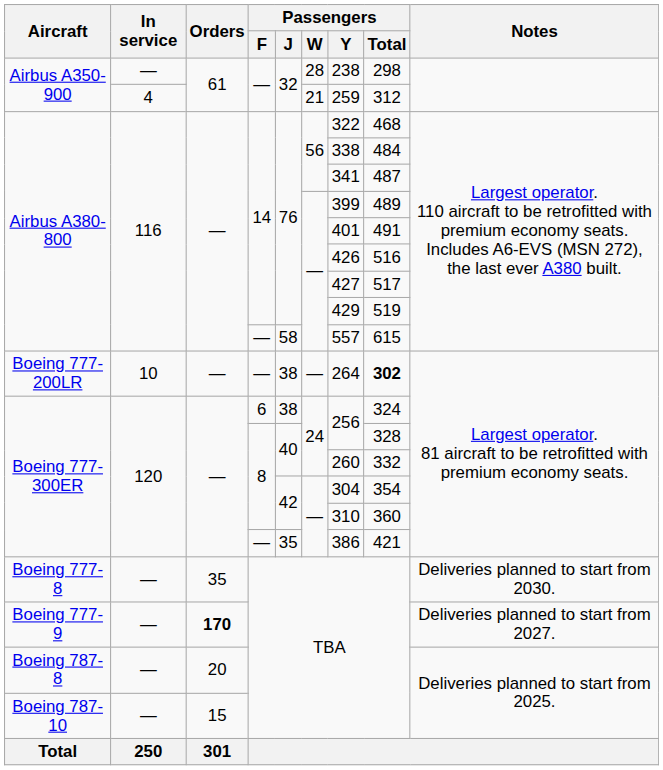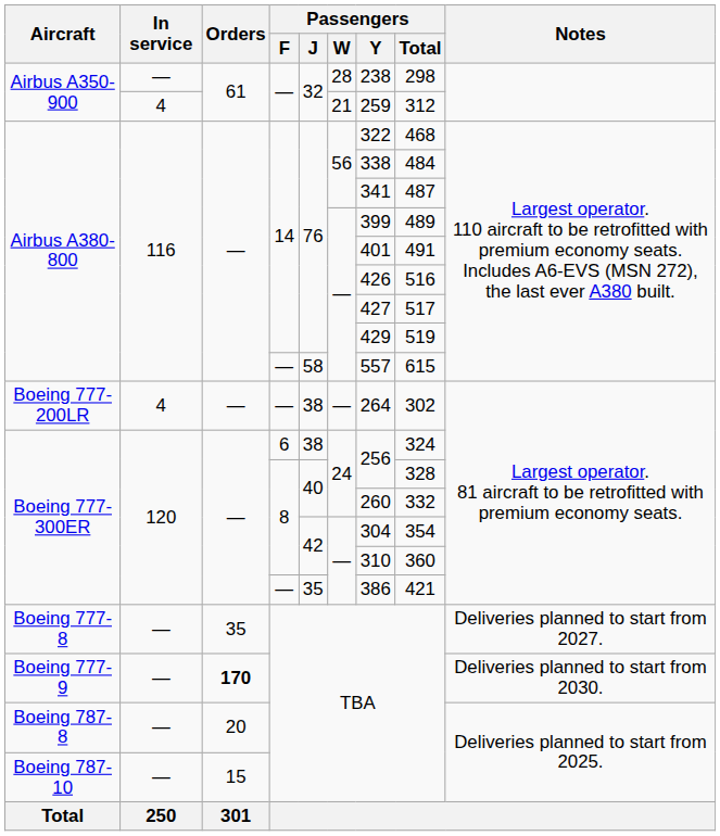Boeing 777-200LR | In service: 10 -> 4
Boeing 777-200LR | Passengers / Total: bold -> normal
Boeing 777-8 | Notes: Deliveries planned to start from 2030. -> Deliveries planned to start from 2027.
Boeing 777-9 | Notes: Deliveries planned to start from 2027. -> Deliveries planned to start from 2030.
